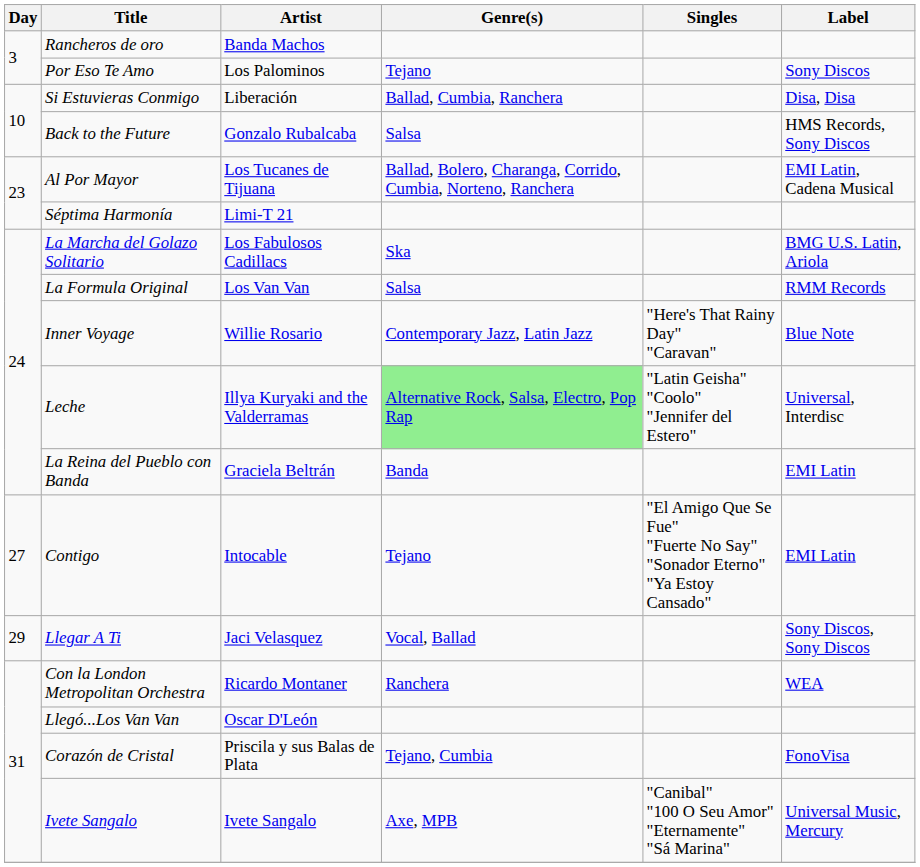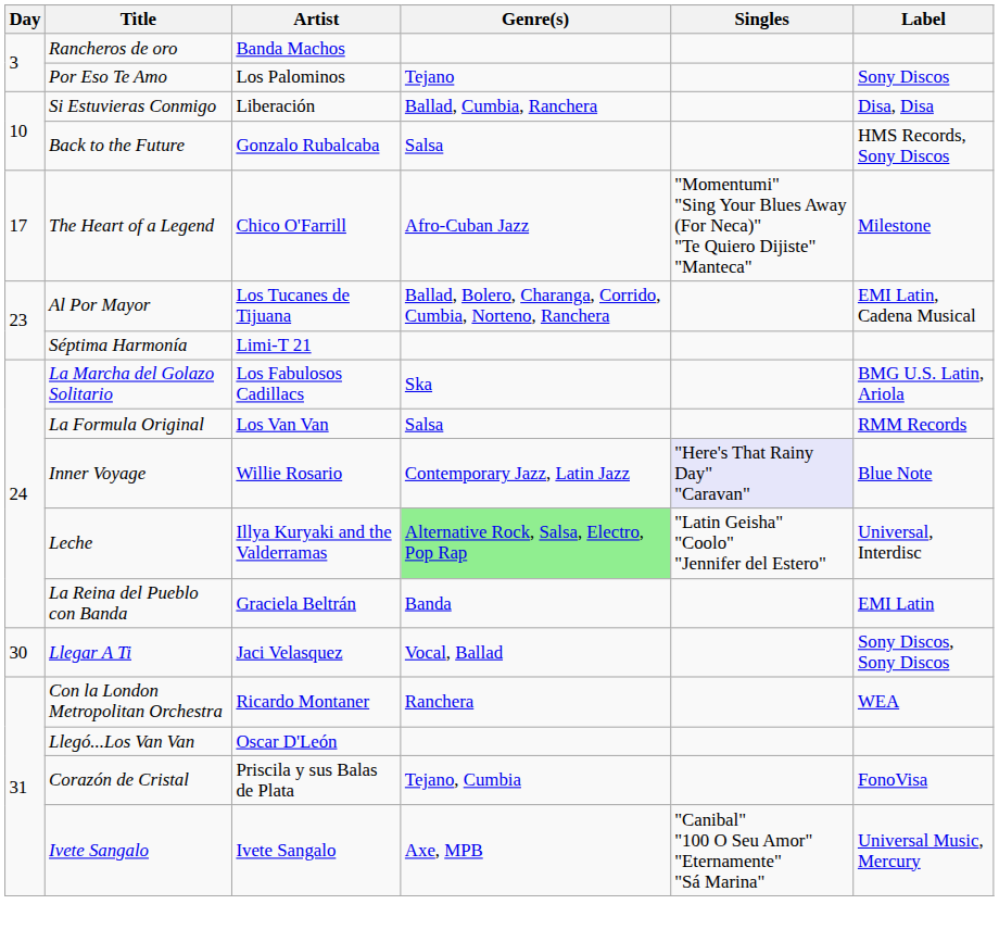+ row: 17 | The Heart of a Legend | Chico O'Farrill | Afro-Cuban Jazz | "Momentumi" "Sing Your Blues Away (For Neca)" "Te Quiero Dijiste" "Manteca" | Milestone
Inner Voyage | Singles: no background -> lavender background
- row: 27 | Contigo | Intocable | Tejano | "El Amigo Que Se Fue" "Fuerte No Say" "Sonador Eterno" "Ya Estoy Cansado" | EMI Latin
Llegar A Ti | Day: 29 -> 30
